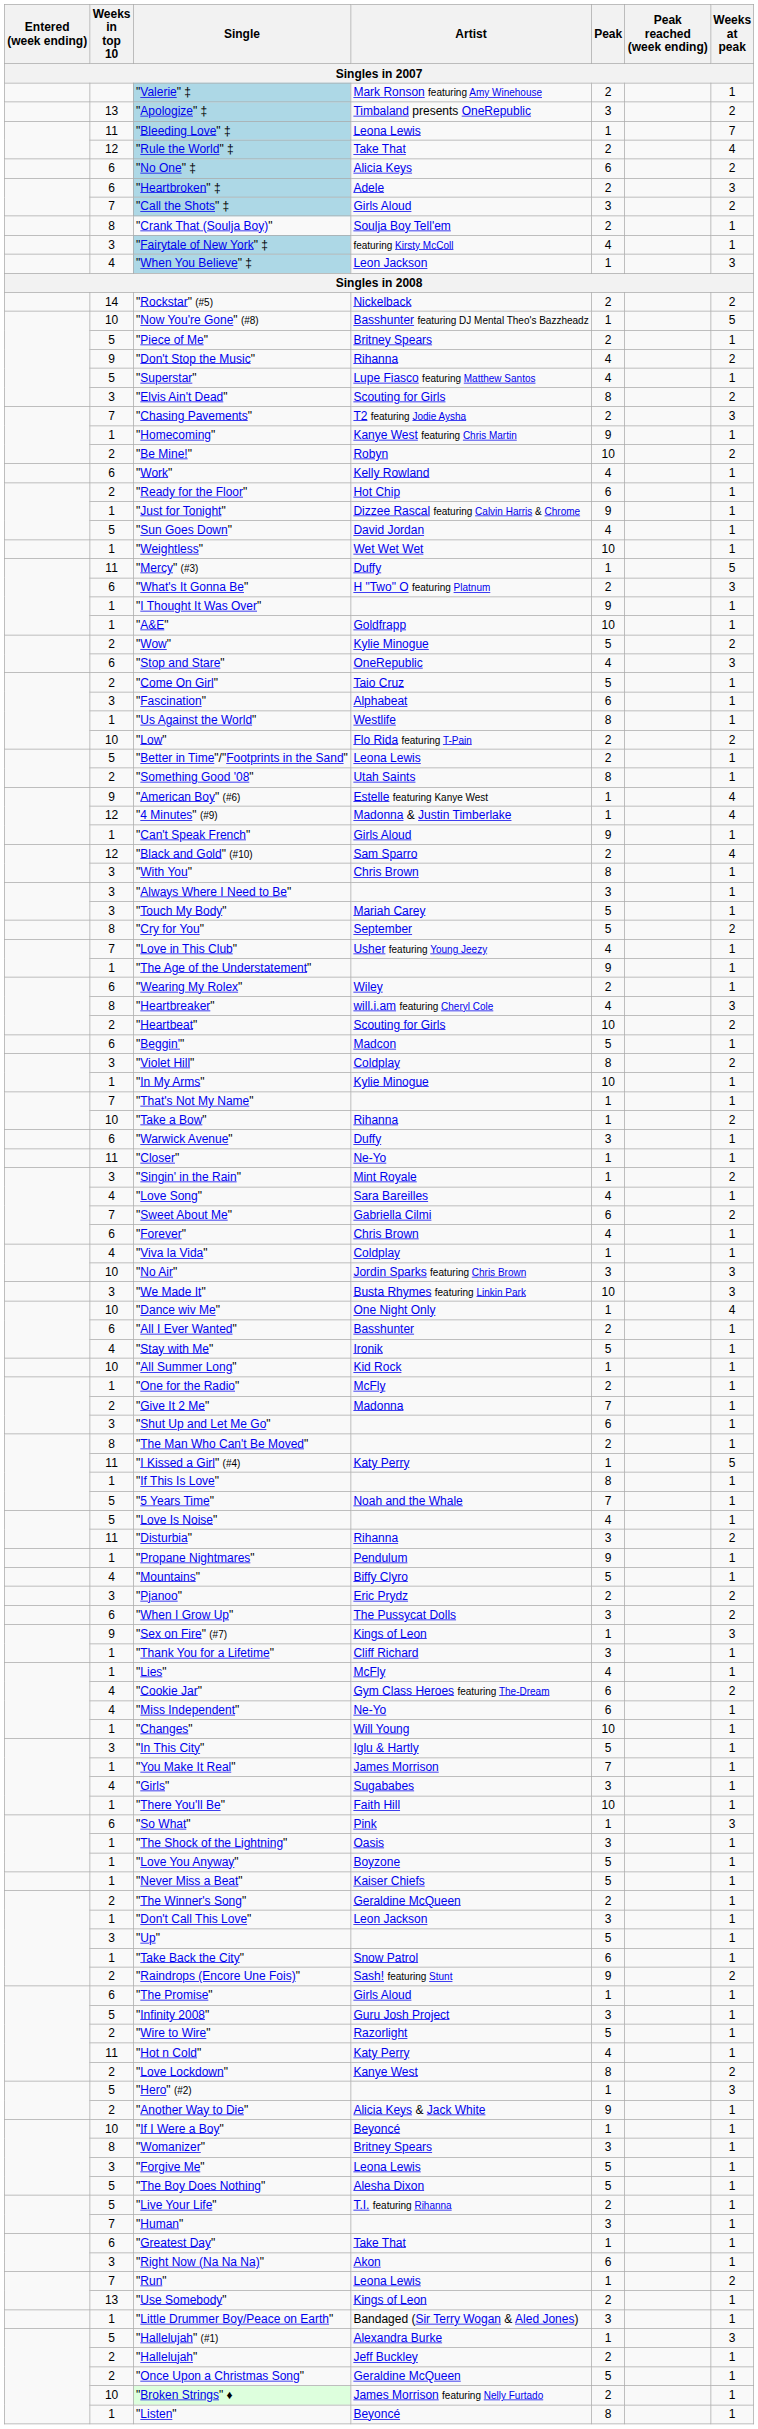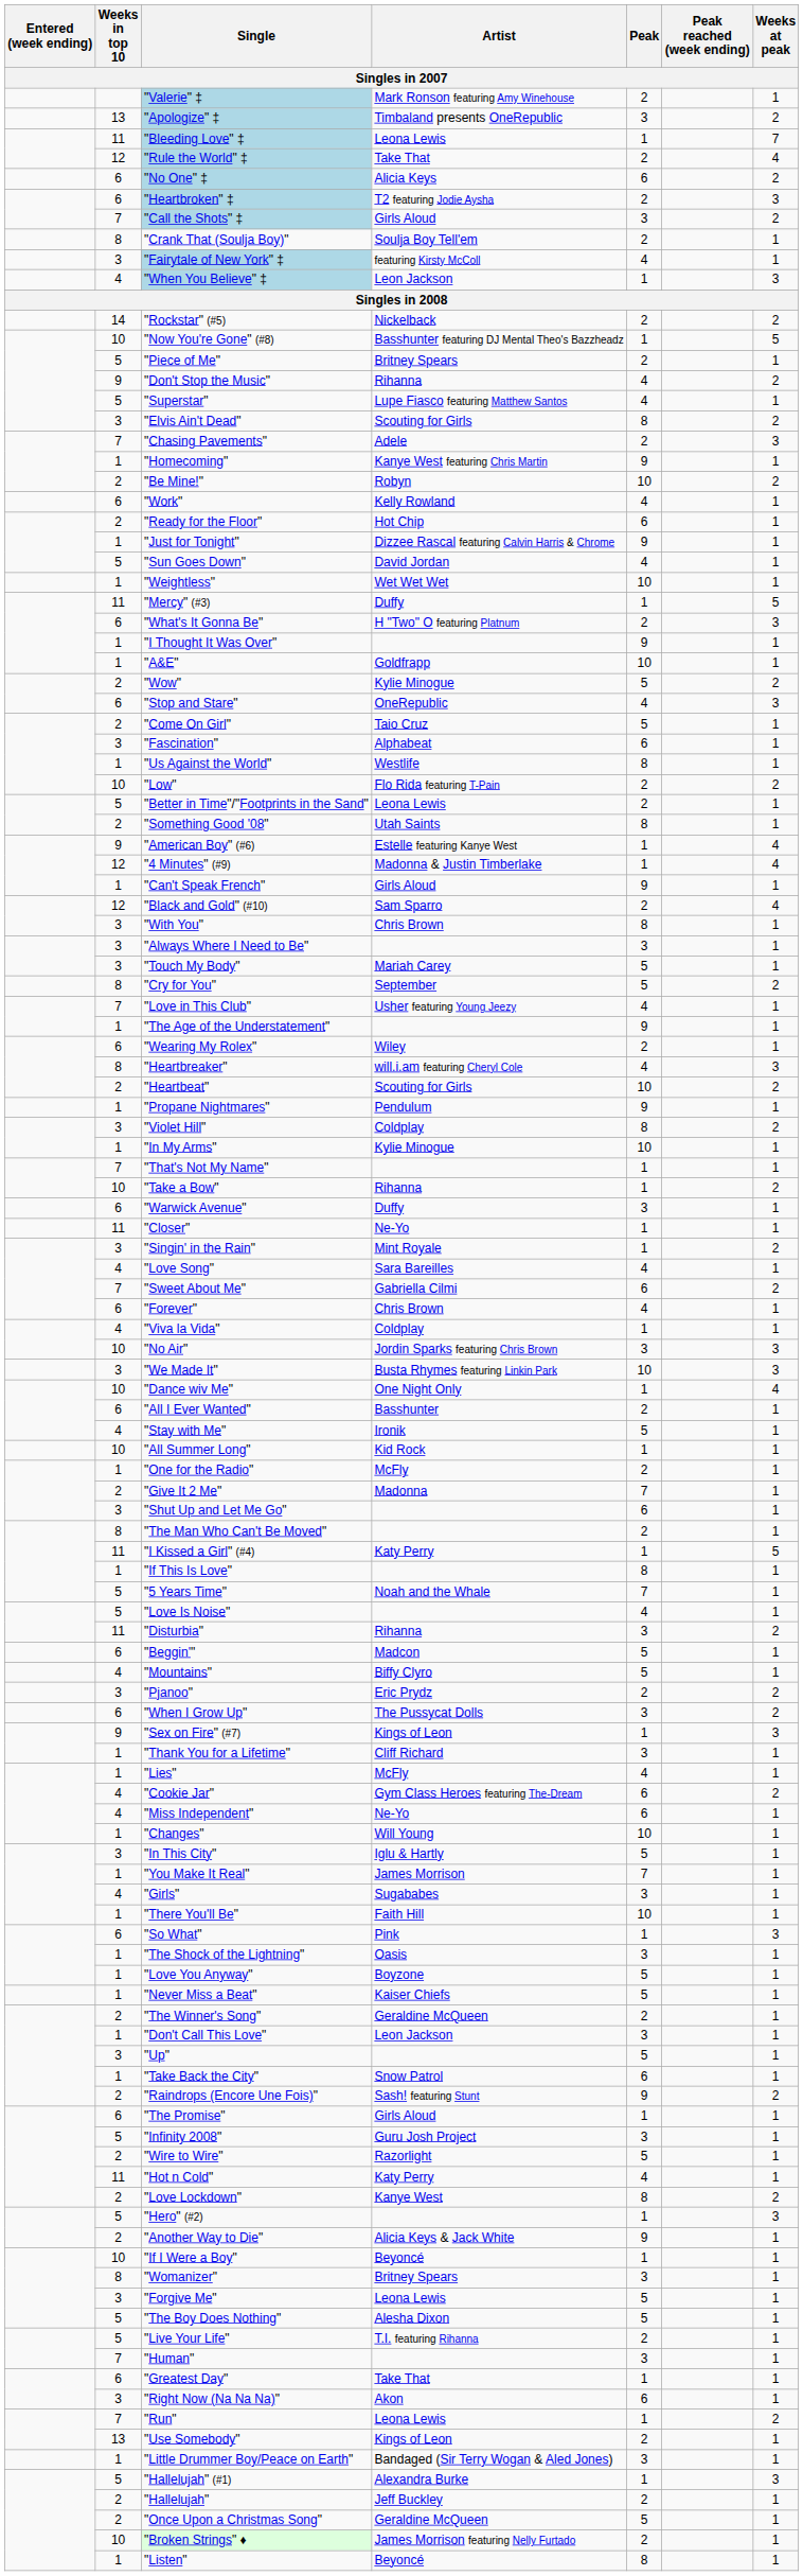"Heartbroken" ‡ | Artist: Adele -> T2 featuring Jodie Aysha
"Chasing Pavements" | Artist: T2 featuring Jodie Aysha -> Adele
rows swapped: "Propane Nightmares" <-> "Beggin'"
